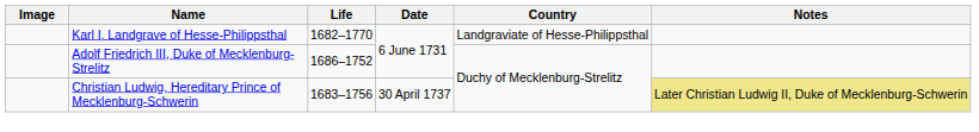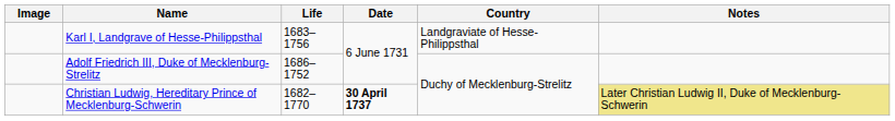Karl I, Landgrave of Hesse-Philippsthal | Life: 1682–1770 -> 1683–1756
Christian Ludwig, Hereditary Prince of Mecklenburg-Schwerin | Life: 1683–1756 -> 1682–1770
Christian Ludwig, Hereditary Prince of Mecklenburg-Schwerin | Date: normal -> bold
